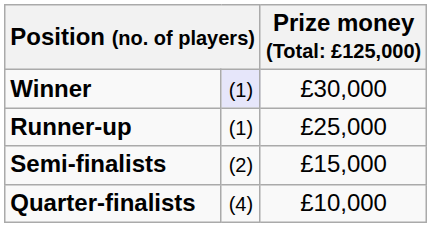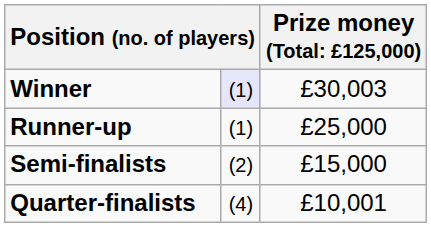Winner | column 3: £30,000 -> £30,003
Quarter-finalists | column 3: £10,000 -> £10,001
